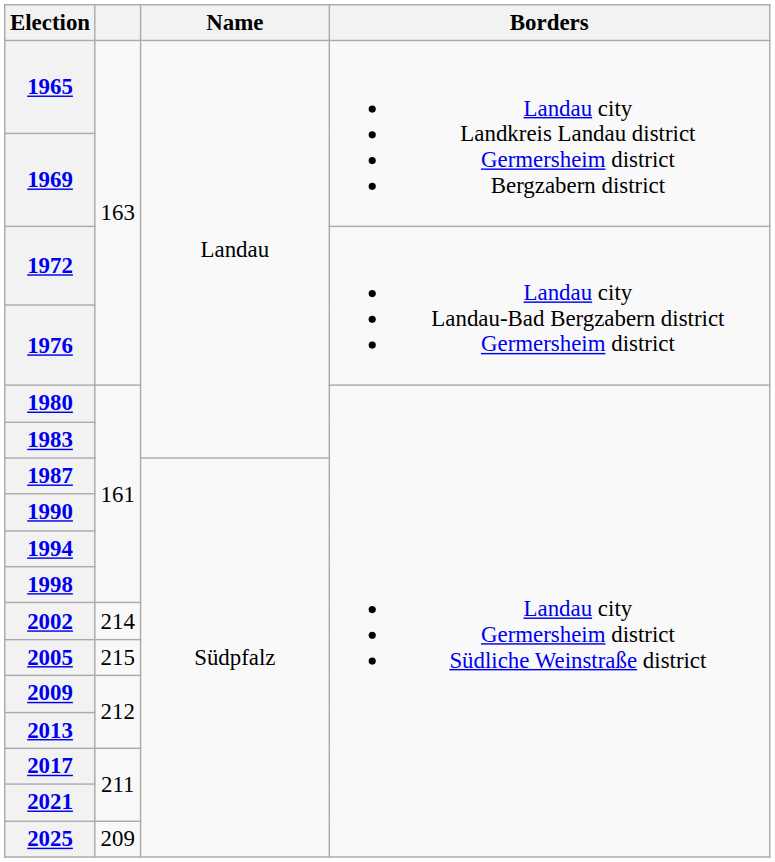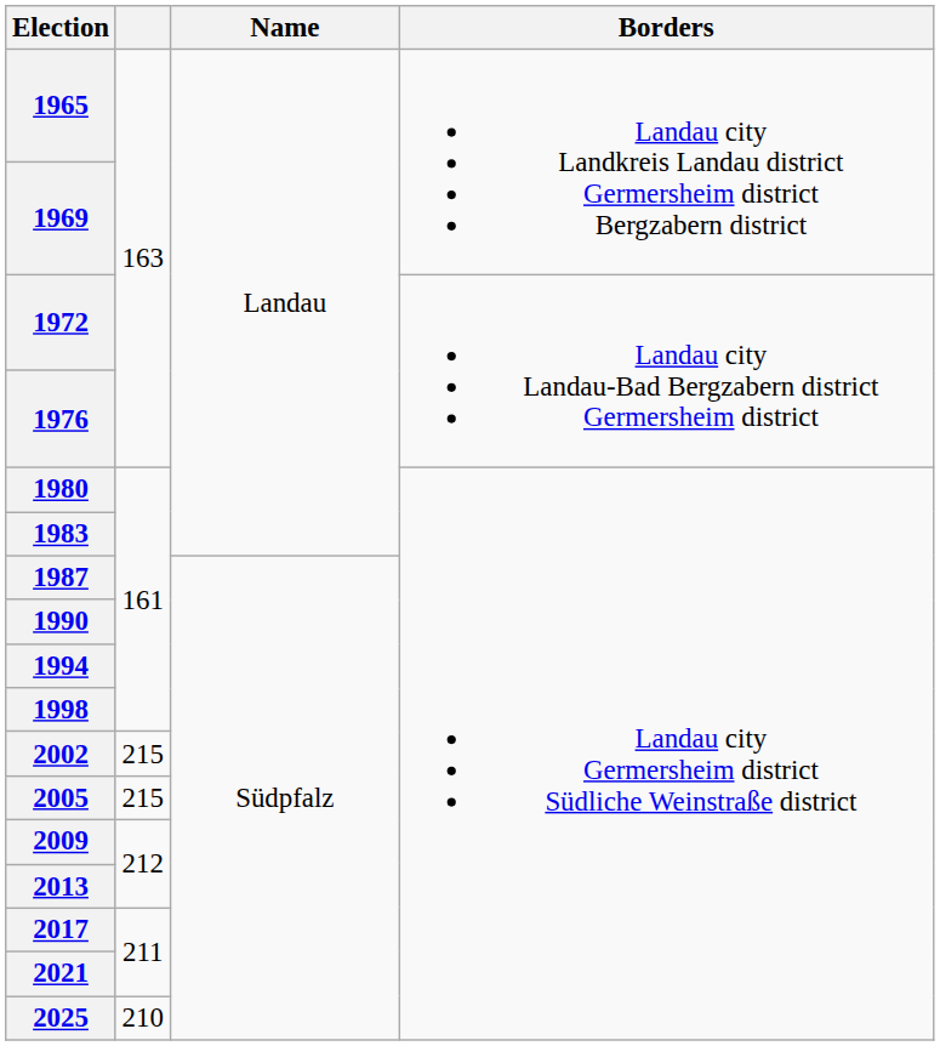2002 | column 2: 214 -> 215
2025 | column 2: 209 -> 210
